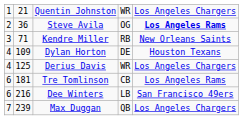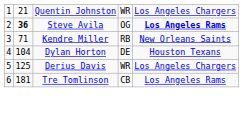Steve Avila | column 2: normal -> bold
Dylan Horton | column 2: 109 -> 104
Derius Davis | column 1: 4 -> 5
- row: 6 | 216 | Dee Winters | LB | San Francisco 49ers
- row: 7 | 239 | Max Duggan | QB | Los Angeles Chargers
